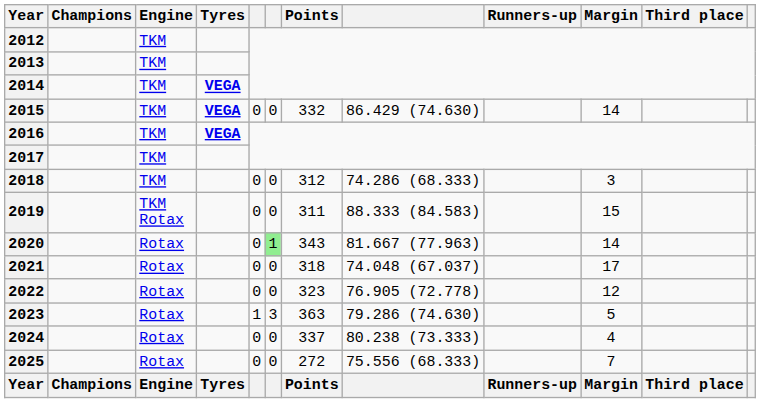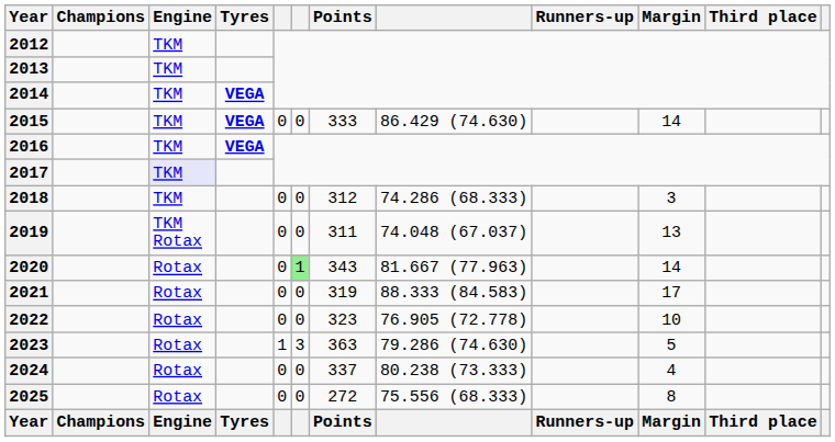2015 | Points: 332 -> 333
2017 | Engine: no background -> lavender background
2019 | column 8: 88.333 (84.583) -> 74.048 (67.037)
2019 | Margin: 15 -> 13
2021 | Points: 318 -> 319
2021 | column 8: 74.048 (67.037) -> 88.333 (84.583)
2022 | Margin: 12 -> 10
2025 | Margin: 7 -> 8
